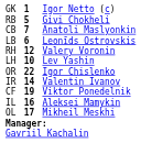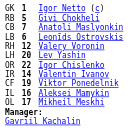LH | column 2: 10 -> 20
